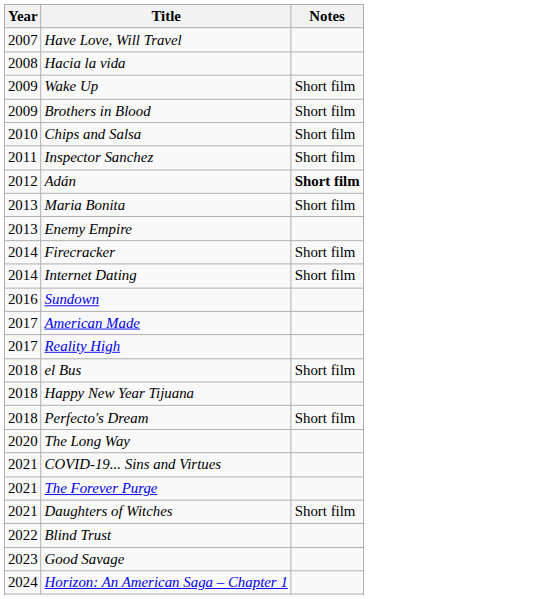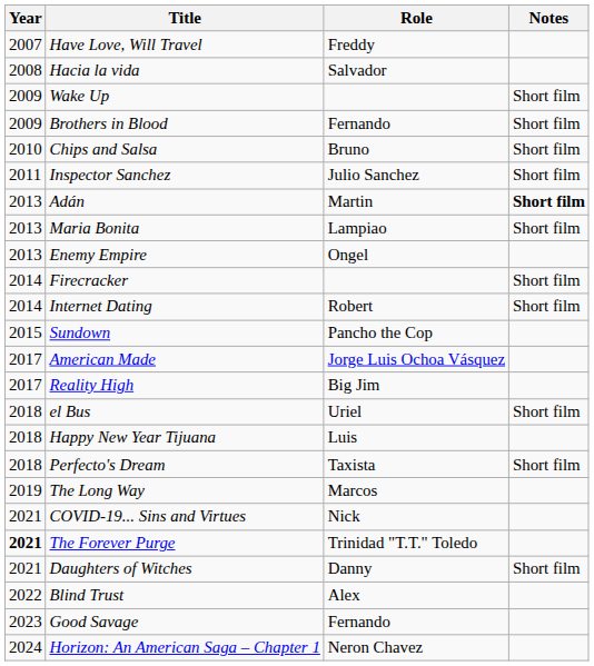+ column: Role | Freddy | Salvador | Fernando | Bruno | Julio Sanchez | Martin | Lampiao | Ongel | Robert | Pancho the Cop | Jorge Luis Ochoa Vásquez | Big Jim | Uriel | Luis | Taxista | Marcos | Nick | Trinidad "T.T." Toledo | Danny | Alex | Fernando | Neron Chavez
Adán | Year: 2012 -> 2013
Sundown | Year: 2016 -> 2015
The Long Way | Year: 2020 -> 2019
The Forever Purge | Year: normal -> bold
